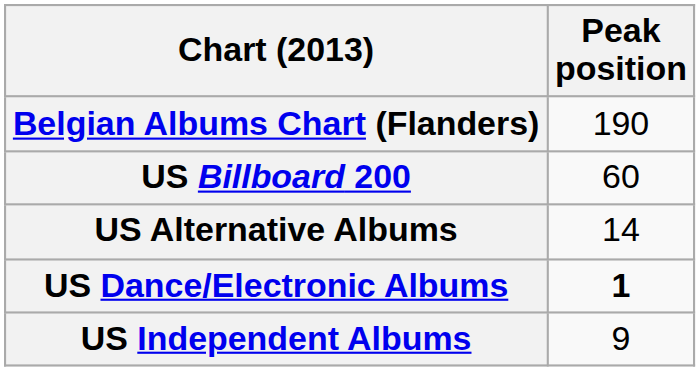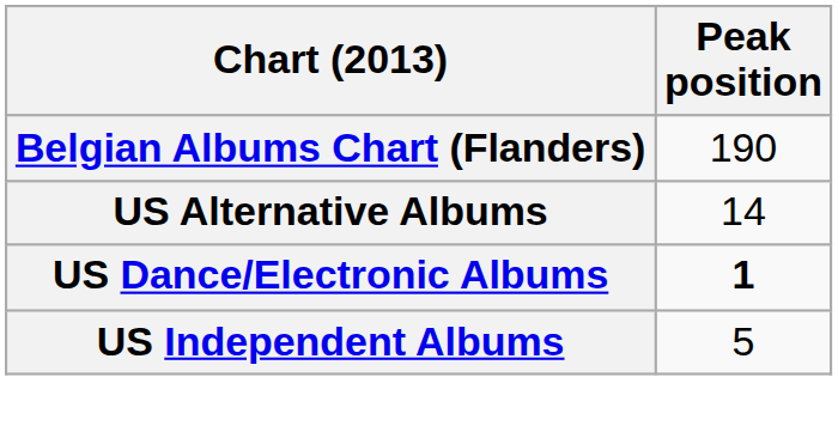- row: US Billboard 200 | 60
US Independent Albums | Peak position: 9 -> 5
